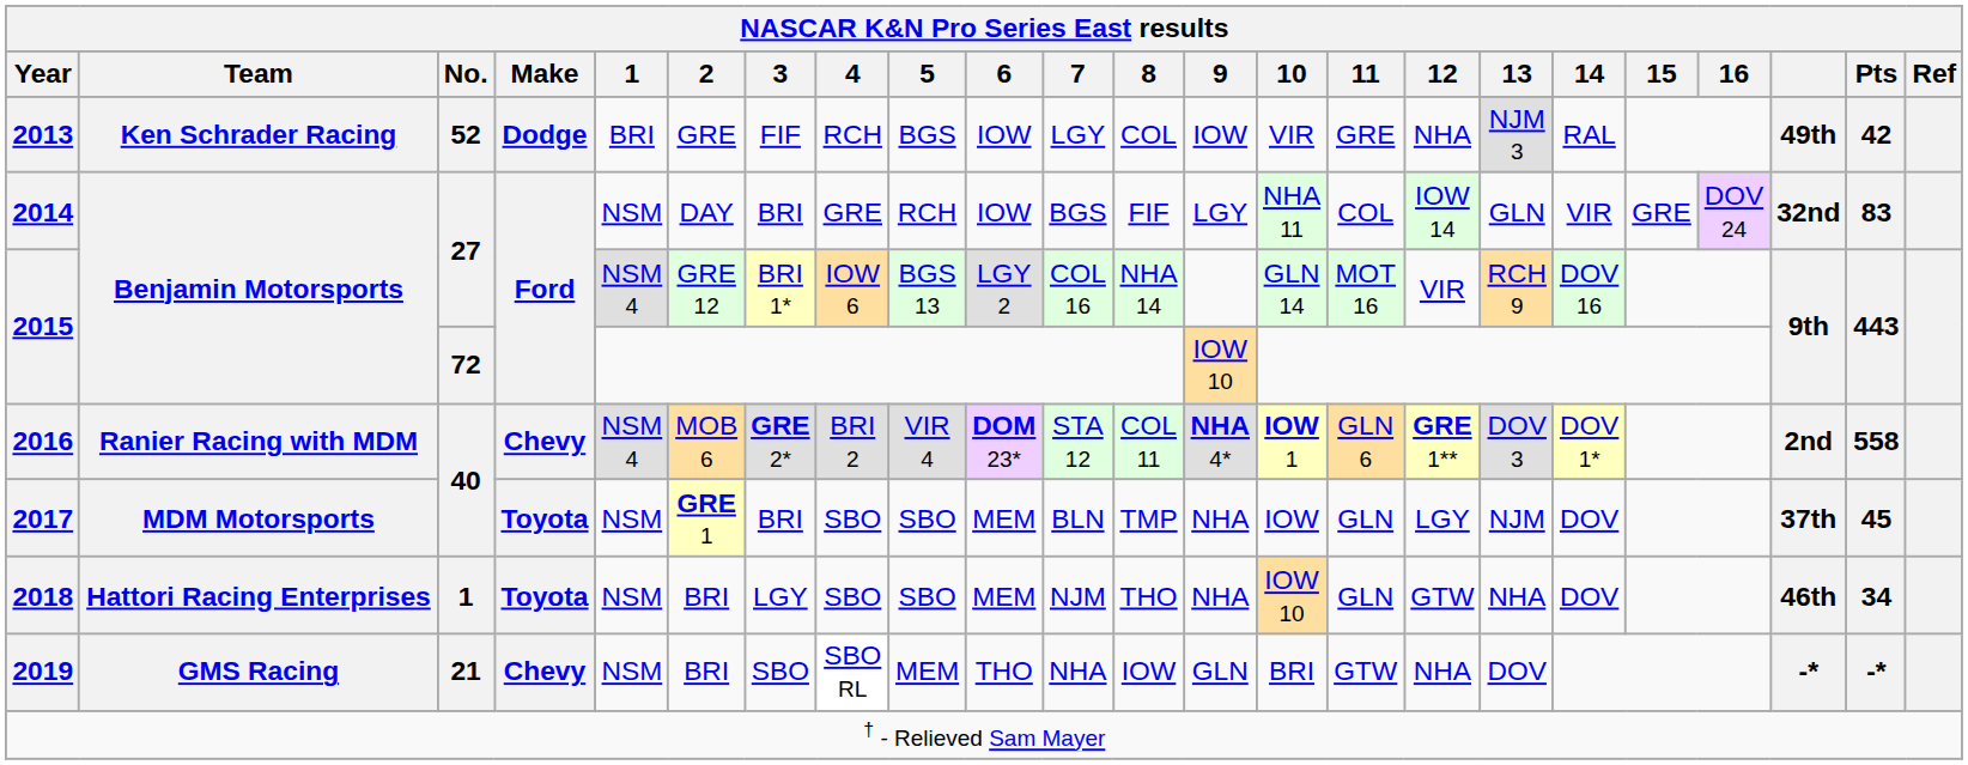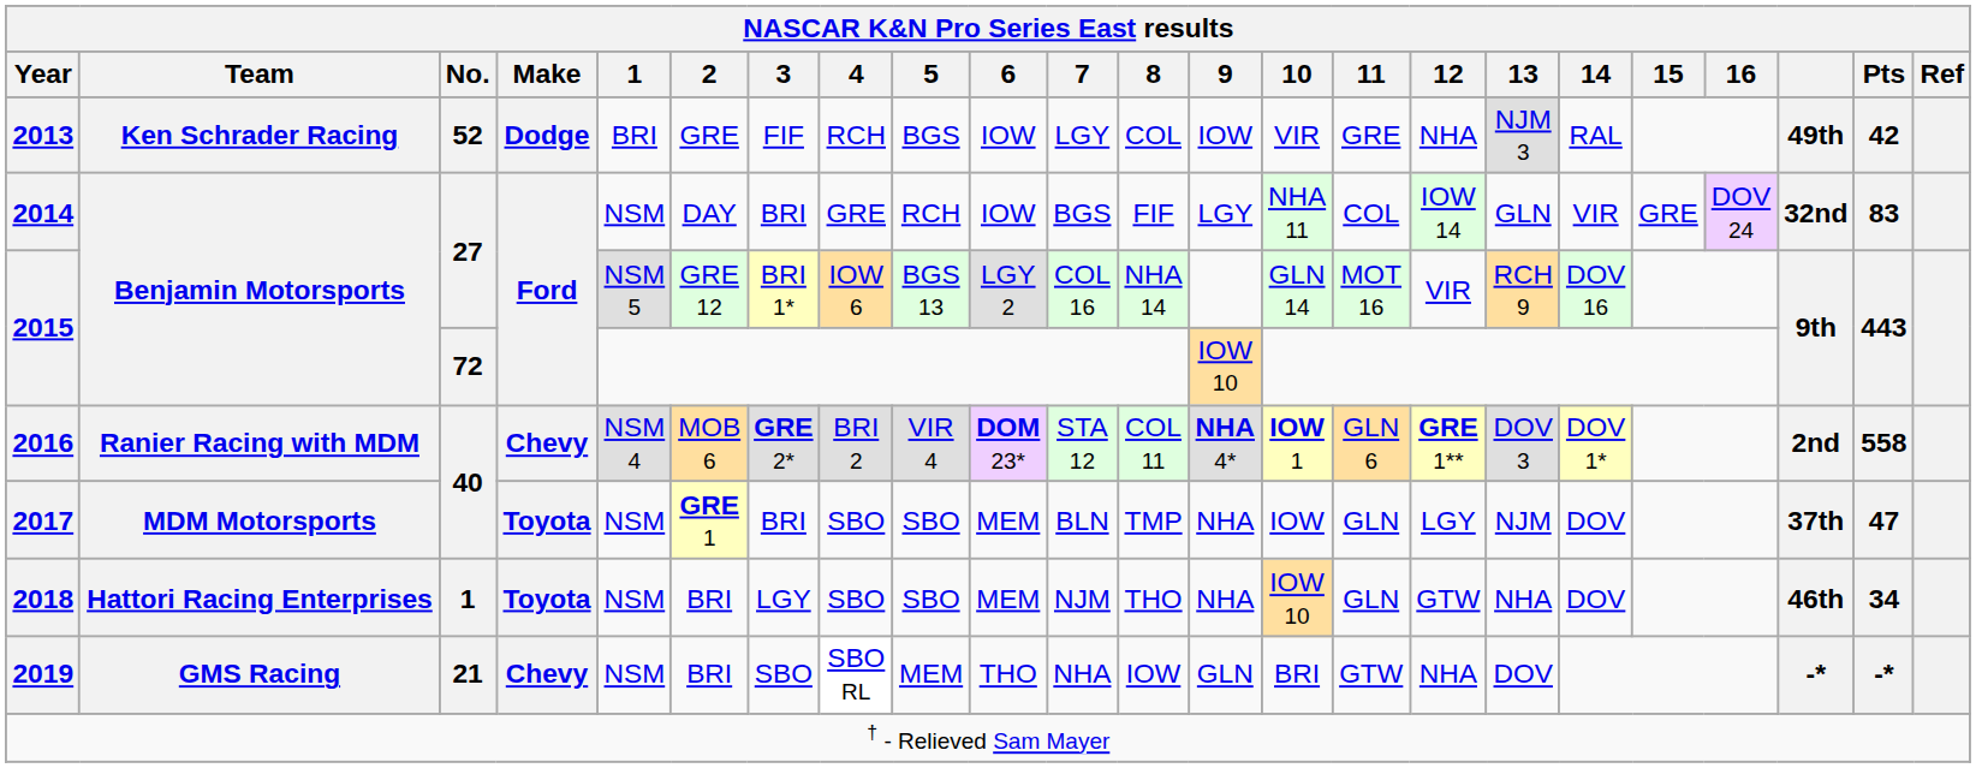2015 / 27 | 1: NSM 4 -> NSM 5
2017 | Pts: 45 -> 47
